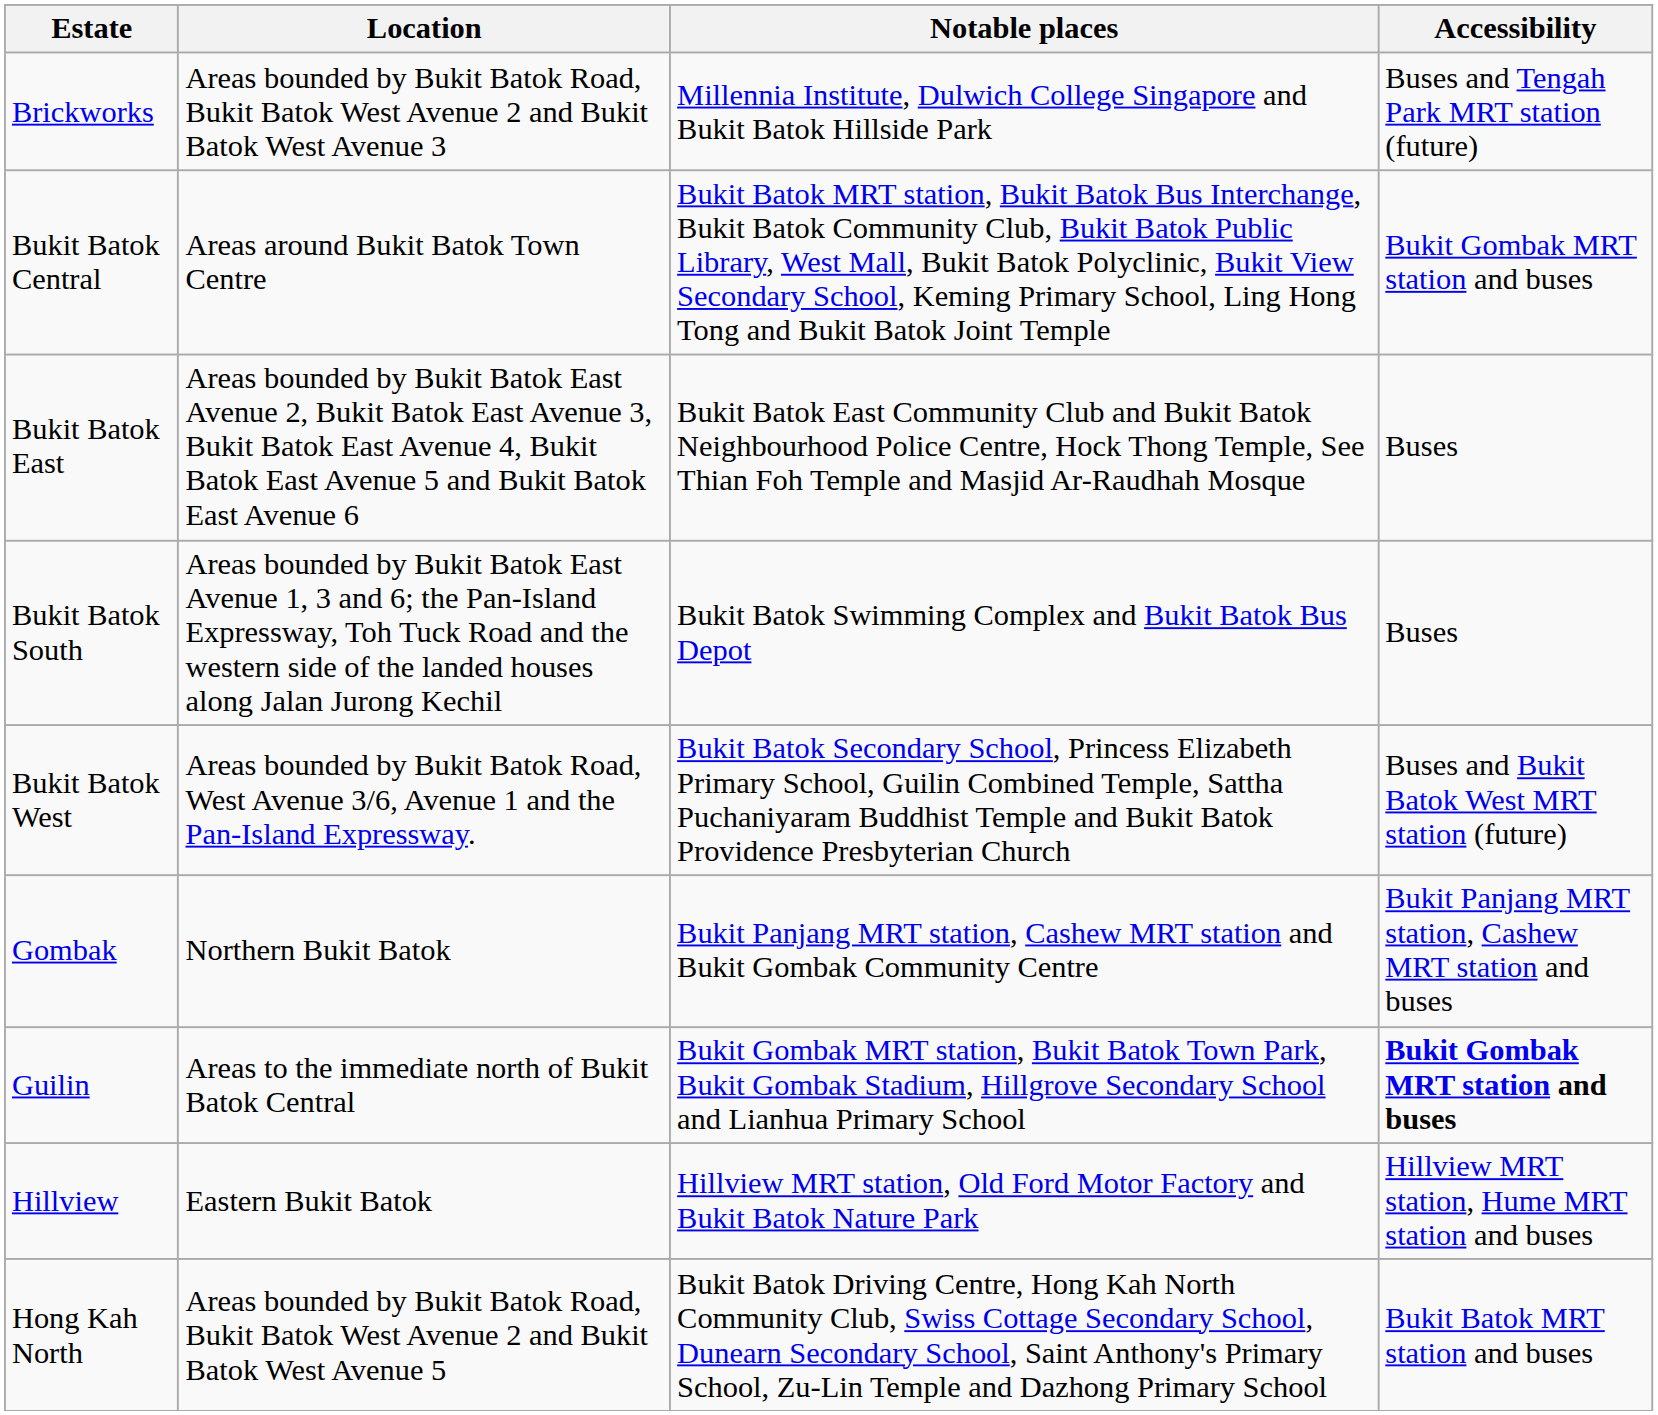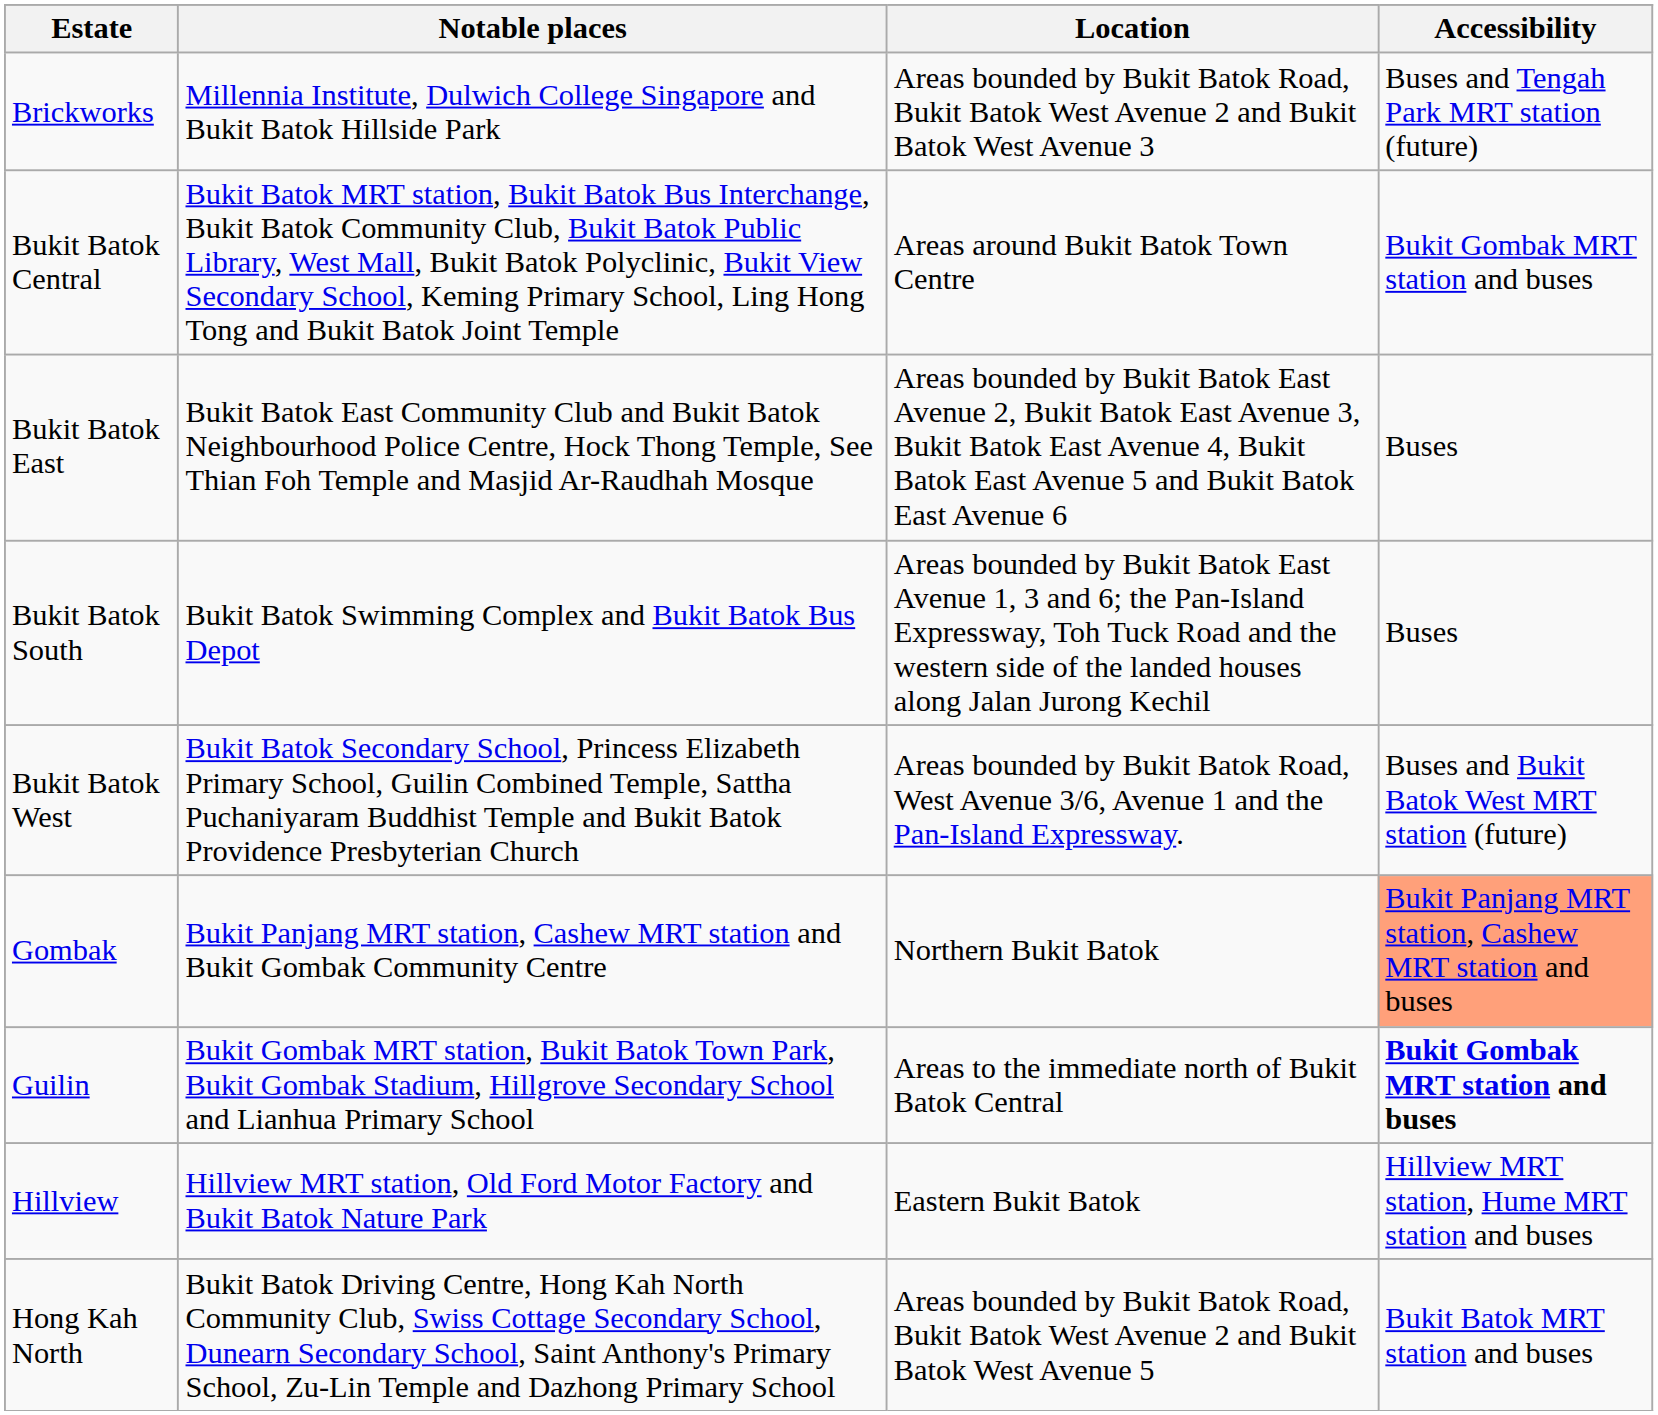columns swapped: Location <-> Notable places
Gombak | Accessibility: no background -> lightsalmon background
